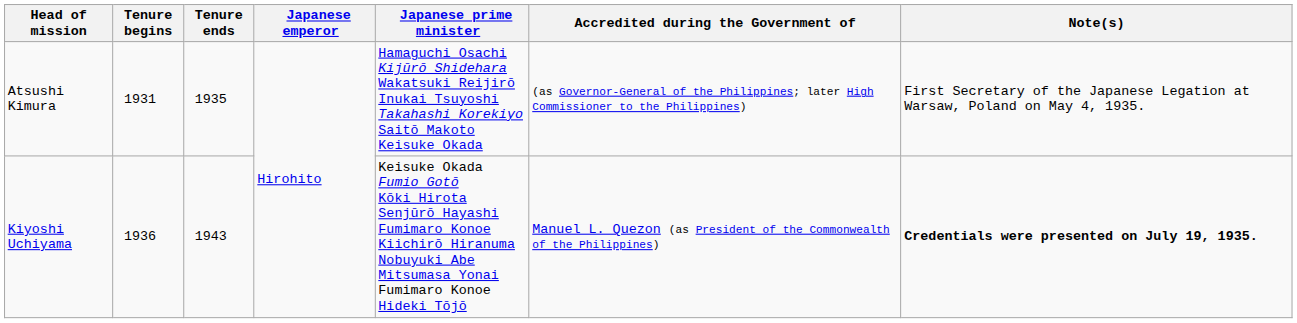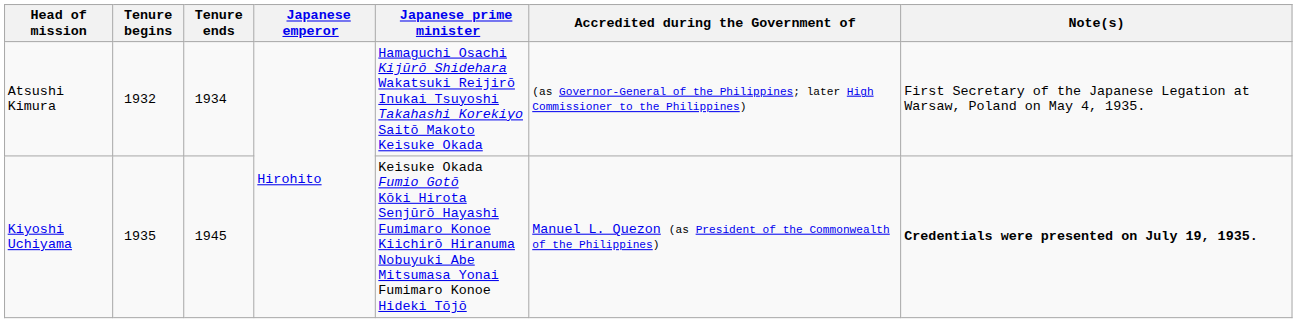Atsushi Kimura | Tenure begins: 1931 -> 1932
Atsushi Kimura | Tenure ends: 1935 -> 1934
Kiyoshi Uchiyama | Tenure begins: 1936 -> 1935
Kiyoshi Uchiyama | Tenure ends: 1943 -> 1945
